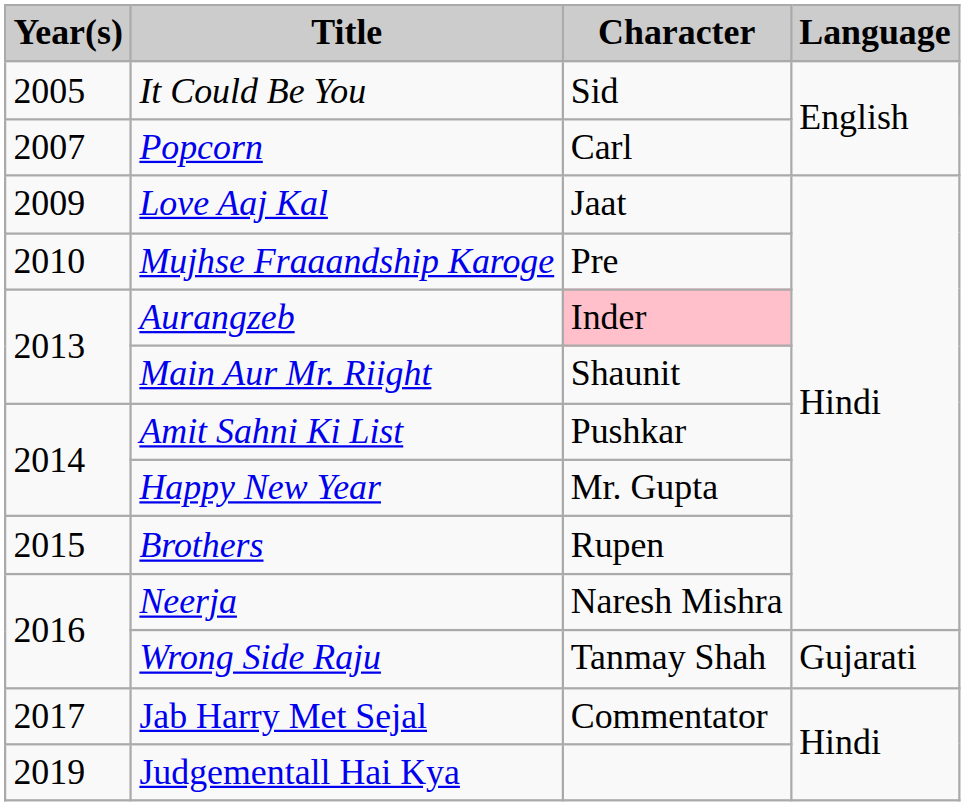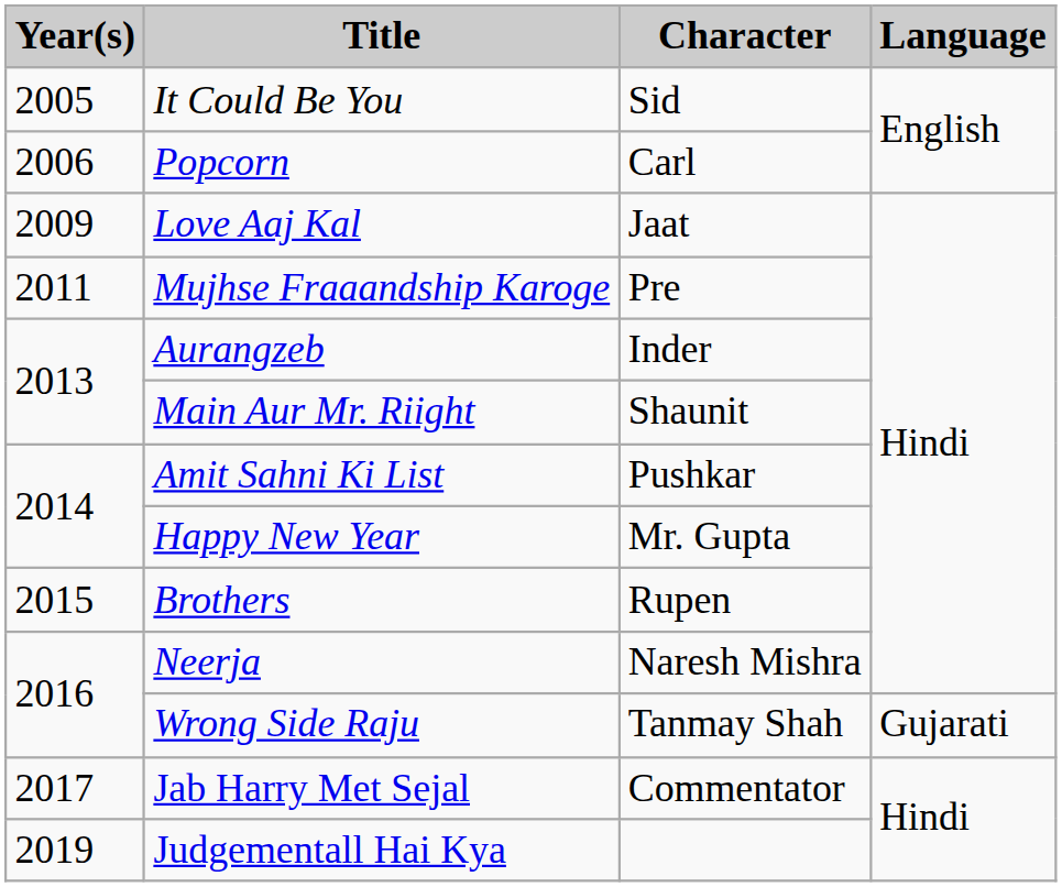Popcorn | Year(s): 2007 -> 2006
Mujhse Fraaandship Karoge | Year(s): 2010 -> 2011
Aurangzeb | Character: pink background -> no background
